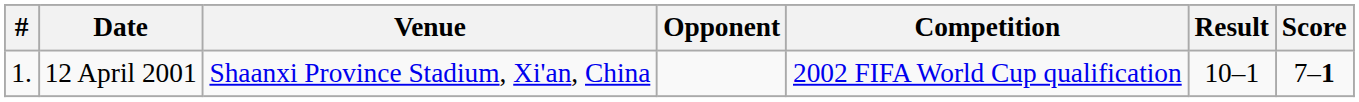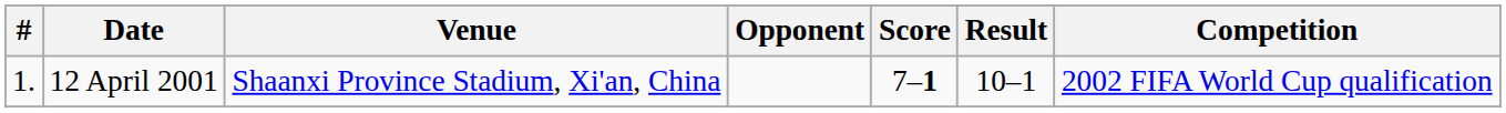columns swapped: Score <-> Competition
